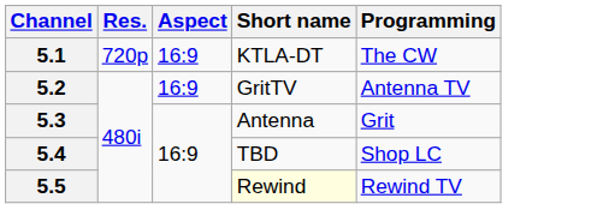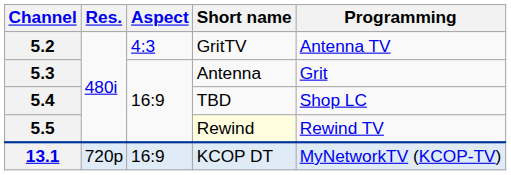- row: 5.1 | 720p | 16:9 | KTLA-DT | The CW
5.2 | Aspect: 16:9 -> 4:3
+ row: 13.1 | 720p | 16:9 | KCOP DT | MyNetworkTV (KCOP-TV)
